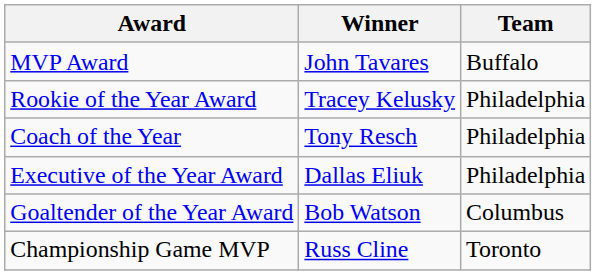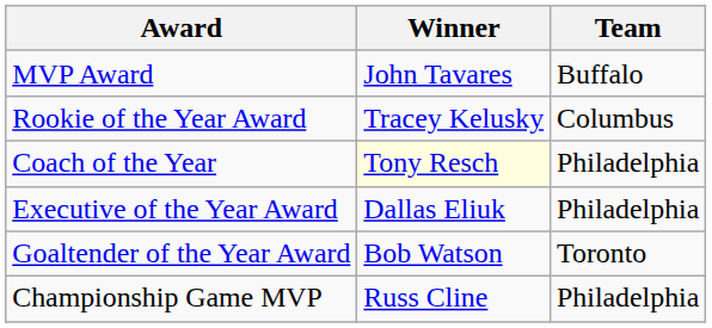Rookie of the Year Award | Team: Philadelphia -> Columbus
Coach of the Year | Winner: no background -> lightyellow background
Goaltender of the Year Award | Team: Columbus -> Toronto
Championship Game MVP | Team: Toronto -> Philadelphia
